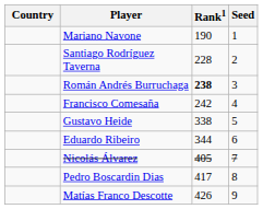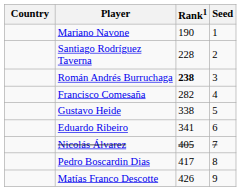Francisco Comesaña | Rank1: 242 -> 282
Eduardo Ribeiro | Rank1: 344 -> 341
